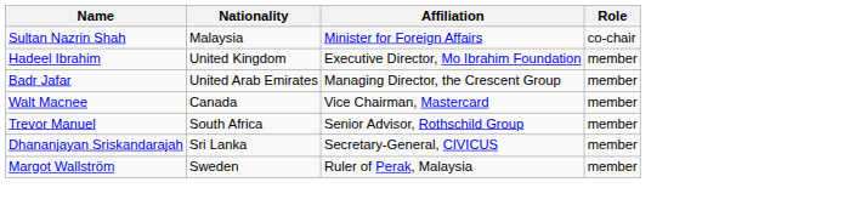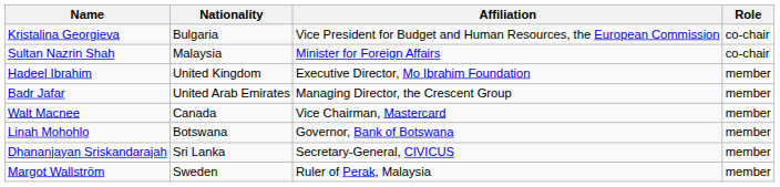+ row: Kristalina Georgieva | Bulgaria | Vice President for Budget and Human Resources, the European Commission | co-chair
- row: Trevor Manuel | South Africa | Senior Advisor, Rothschild Group | member
+ row: Linah Mohohlo | Botswana | Governor, Bank of Botswana | member
